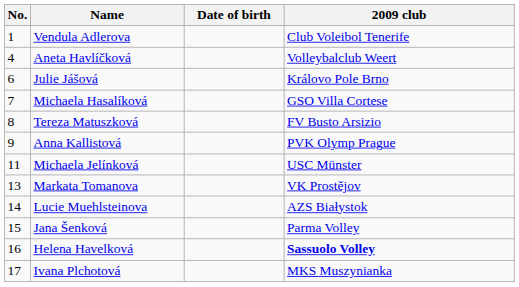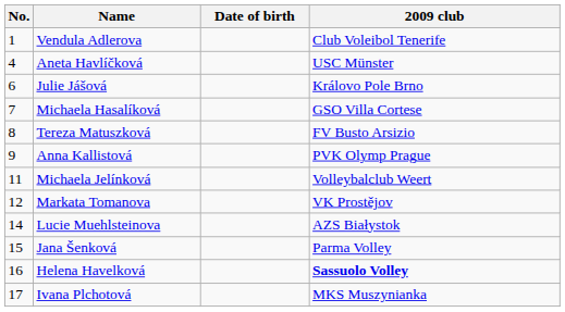Aneta Havlíčková | 2009 club: Volleybalclub Weert -> USC Münster
Michaela Jelínková | 2009 club: USC Münster -> Volleybalclub Weert
Markata Tomanova | No.: 13 -> 12
